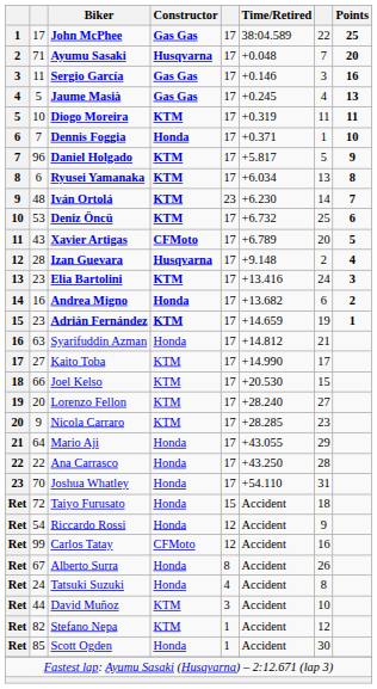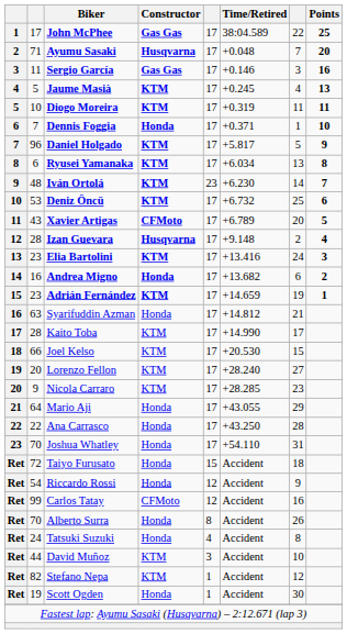Jaume Masià | Constructor: Gas Gas -> KTM
Kaito Toba | column 2: 27 -> 28
Alberto Surra | column 2: 67 -> 70
Scott Ogden | column 2: 85 -> 19
